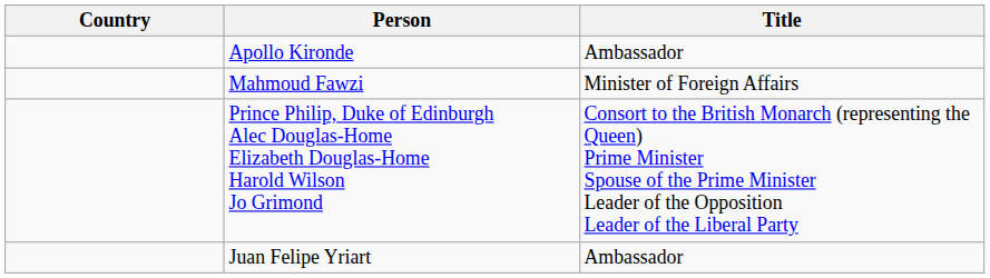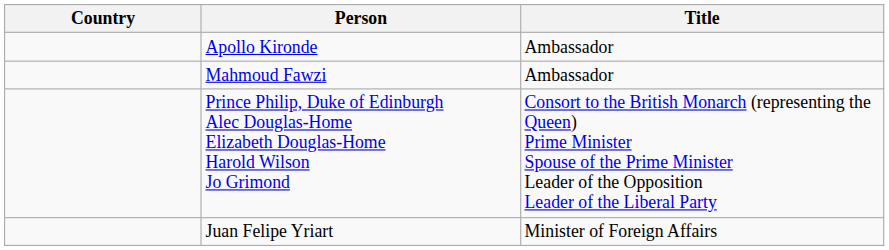Mahmoud Fawzi | Title: Minister of Foreign Affairs -> Ambassador
Juan Felipe Yriart | Title: Ambassador -> Minister of Foreign Affairs
